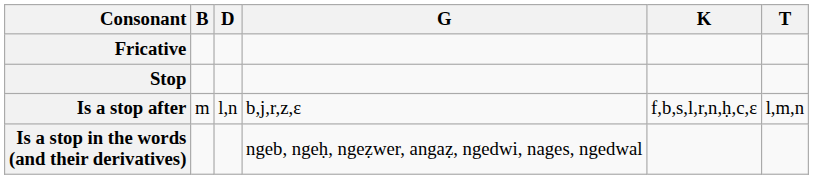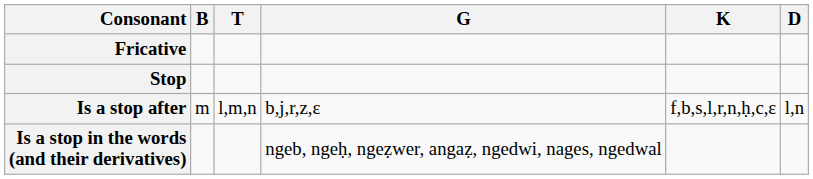columns swapped: D <-> T
